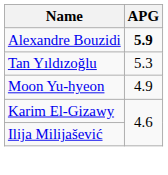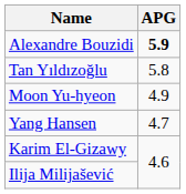Tan Yıldızoğlu | APG: 5.3 -> 5.8
+ row: Yang Hansen | 4.7
